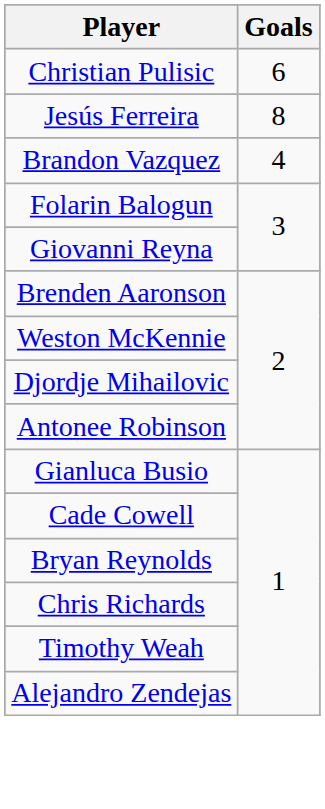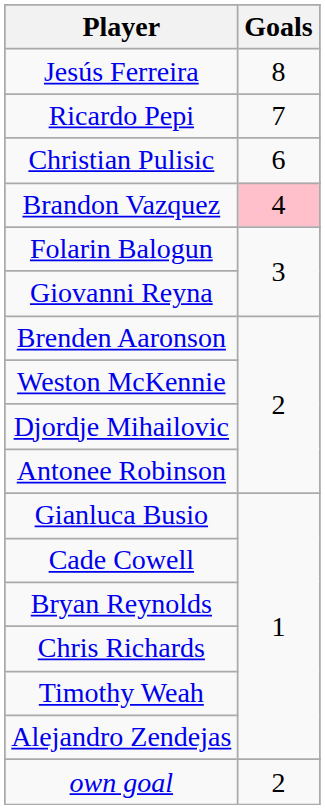rows swapped: Jesús Ferreira <-> Christian Pulisic
+ row: Ricardo Pepi | 7
Brandon Vazquez | Goals: no background -> pink background
+ row: own goal | 2
